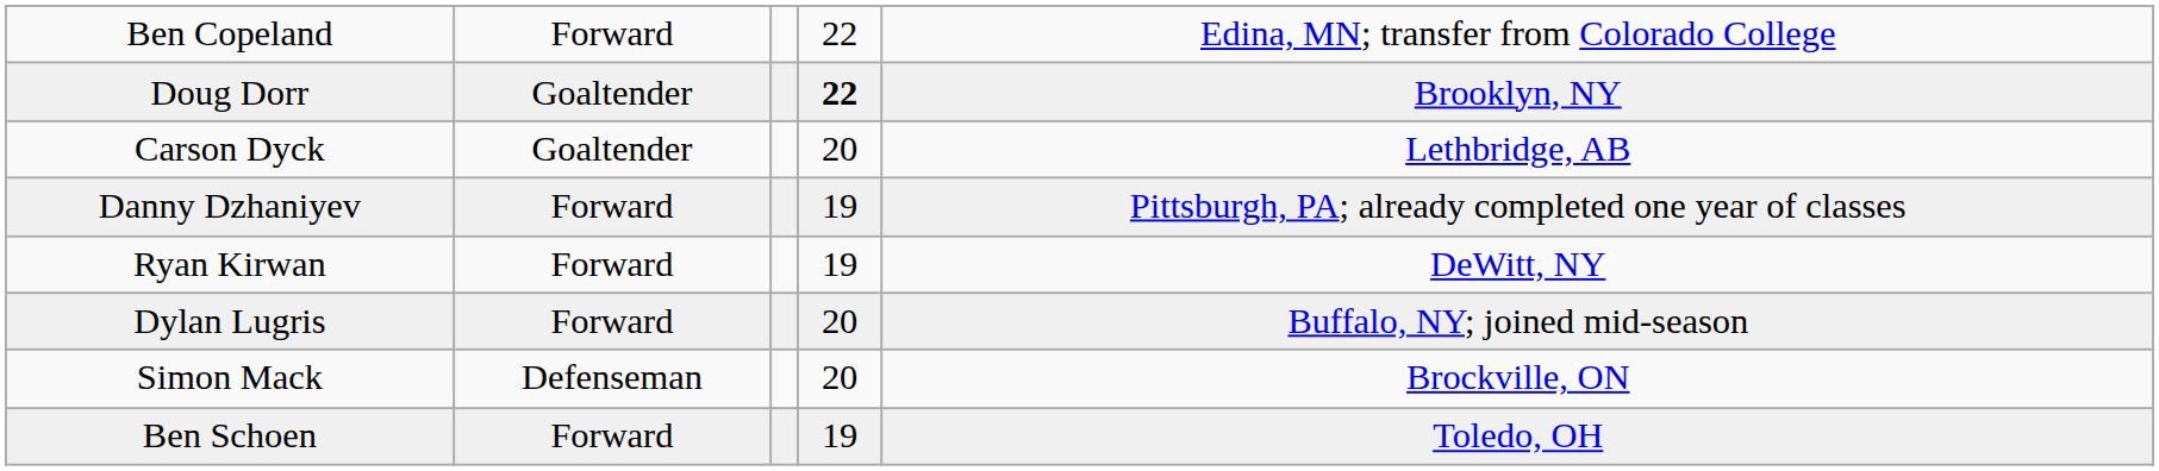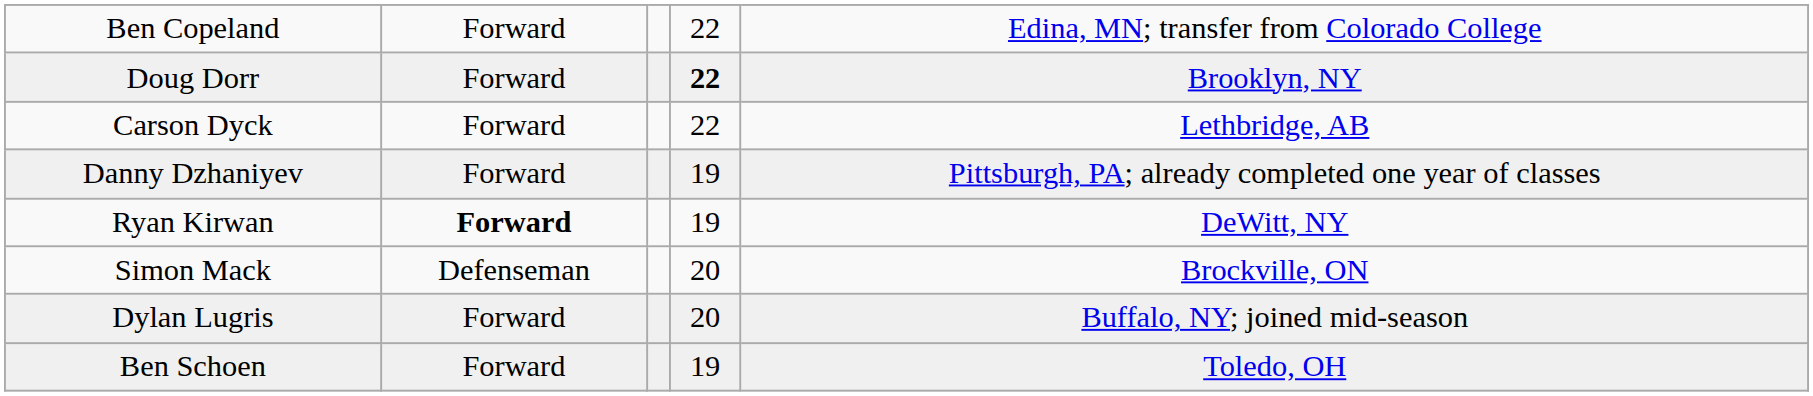Doug Dorr | column 2: Goaltender -> Forward
Carson Dyck | column 2: Goaltender -> Forward
Carson Dyck | column 4: 20 -> 22
Ryan Kirwan | column 2: normal -> bold
rows swapped: Dylan Lugris <-> Simon Mack
